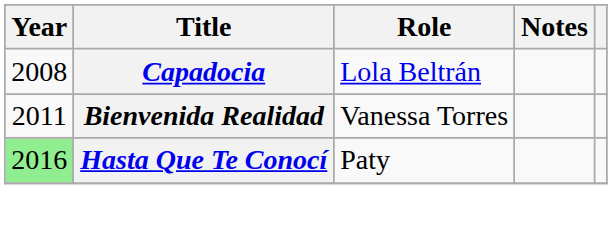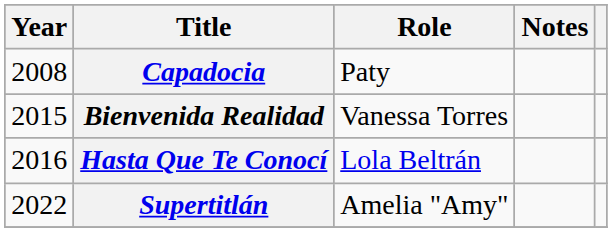Capadocia | Role: Lola Beltrán -> Paty
Bienvenida Realidad | Year: 2011 -> 2015
Hasta Que Te Conocí | Year: lightgreen background -> no background
Hasta Que Te Conocí | Role: Paty -> Lola Beltrán
+ row: 2022 | Supertitlán | Amelia "Amy"
